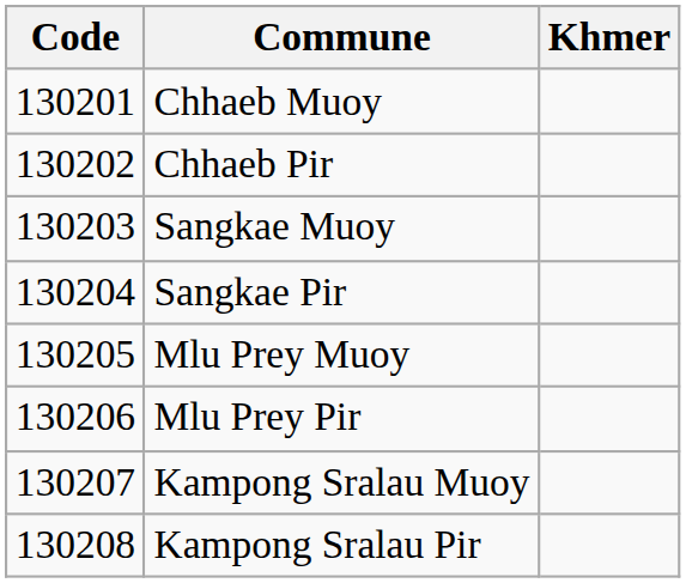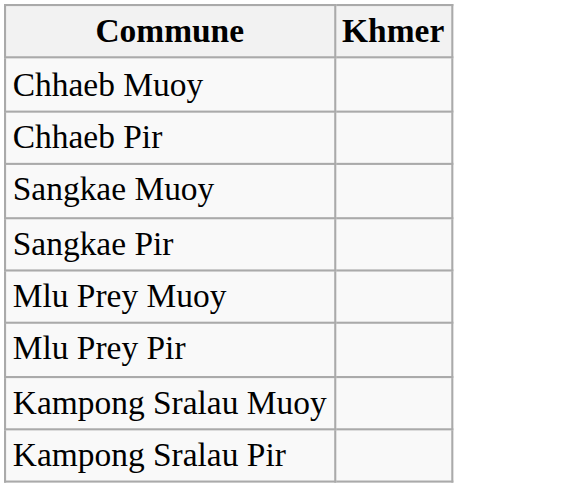- column: Code | 130201 | 130202 | 130203 | 130204 | 130205 | 130206 | 130207 | 130208
